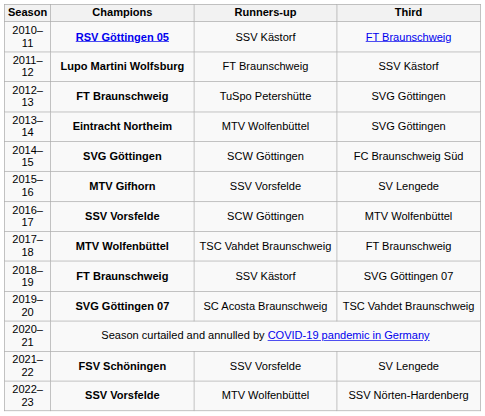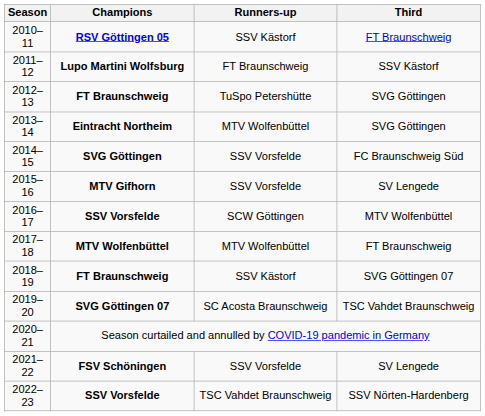2014–15 | Runners-up: SCW Göttingen -> SSV Vorsfelde
2017–18 | Runners-up: TSC Vahdet Braunschweig -> MTV Wolfenbüttel
2022–23 | Runners-up: MTV Wolfenbüttel -> TSC Vahdet Braunschweig
